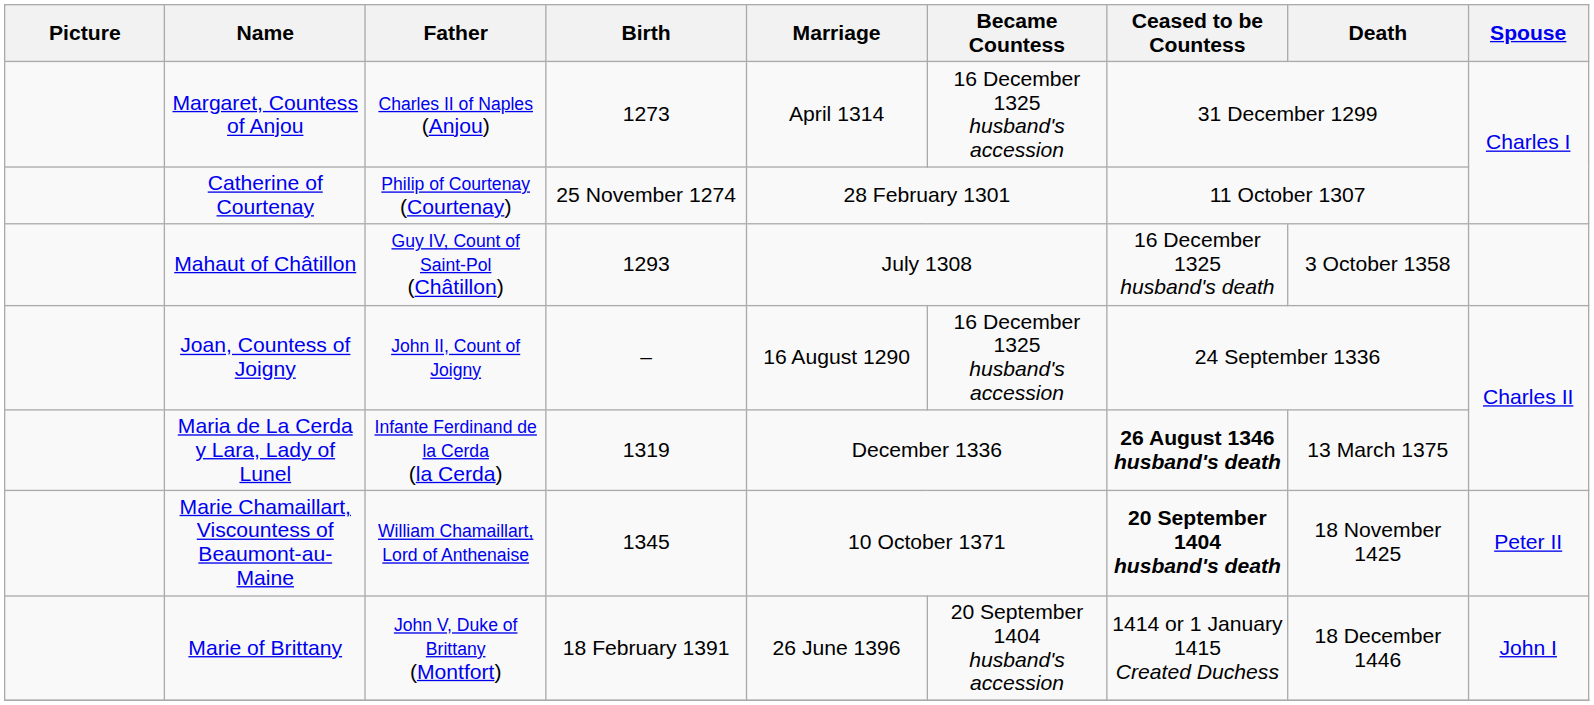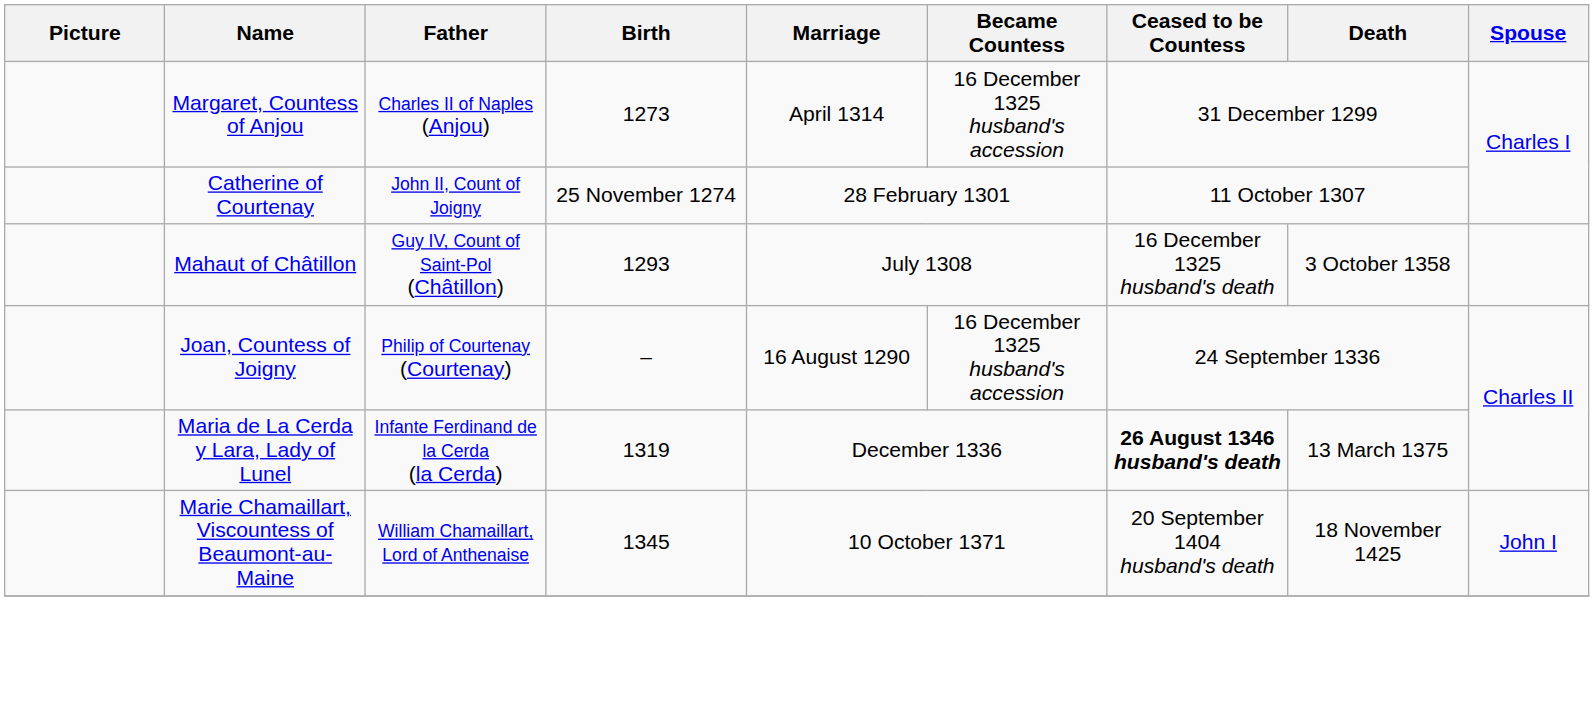Catherine of Courtenay | Father: Philip of Courtenay (Courtenay) -> John II, Count of Joigny
Joan, Countess of Joigny | Father: John II, Count of Joigny -> Philip of Courtenay (Courtenay)
Marie Chamaillart, Viscountess of Beaumont-au-Maine | Ceased to be Countess: bold -> normal
Marie Chamaillart, Viscountess of Beaumont-au-Maine | Spouse: Peter II -> John I
- row: Marie of Brittany | John V, Duke of Brittany (Montfort) | 18 February 1391 | 26 June 1396 | 20 September 1404 husband's accession | 1414 or 1 January 1415 Created Duchess | 18 December 1446 | John I
